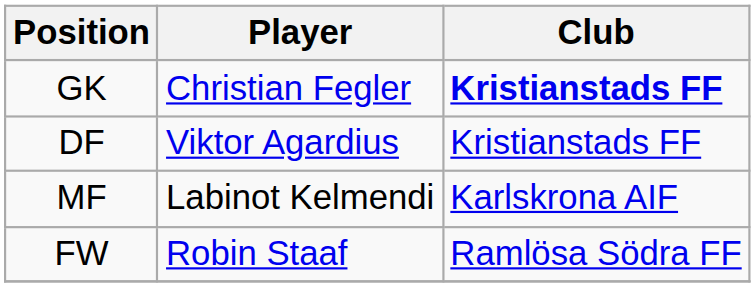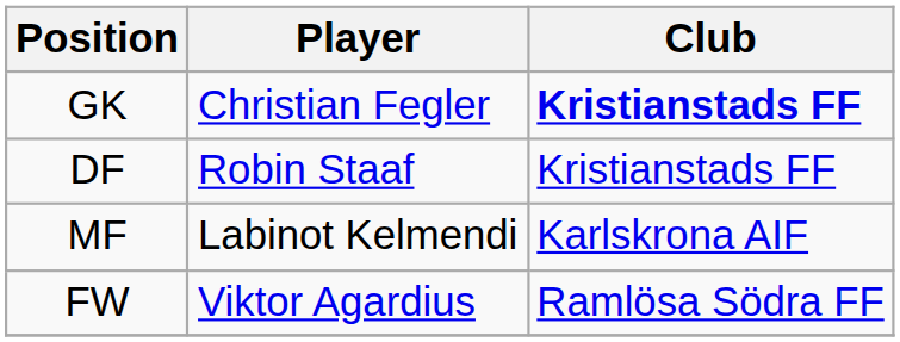DF | Player: Viktor Agardius -> Robin Staaf
FW | Player: Robin Staaf -> Viktor Agardius
